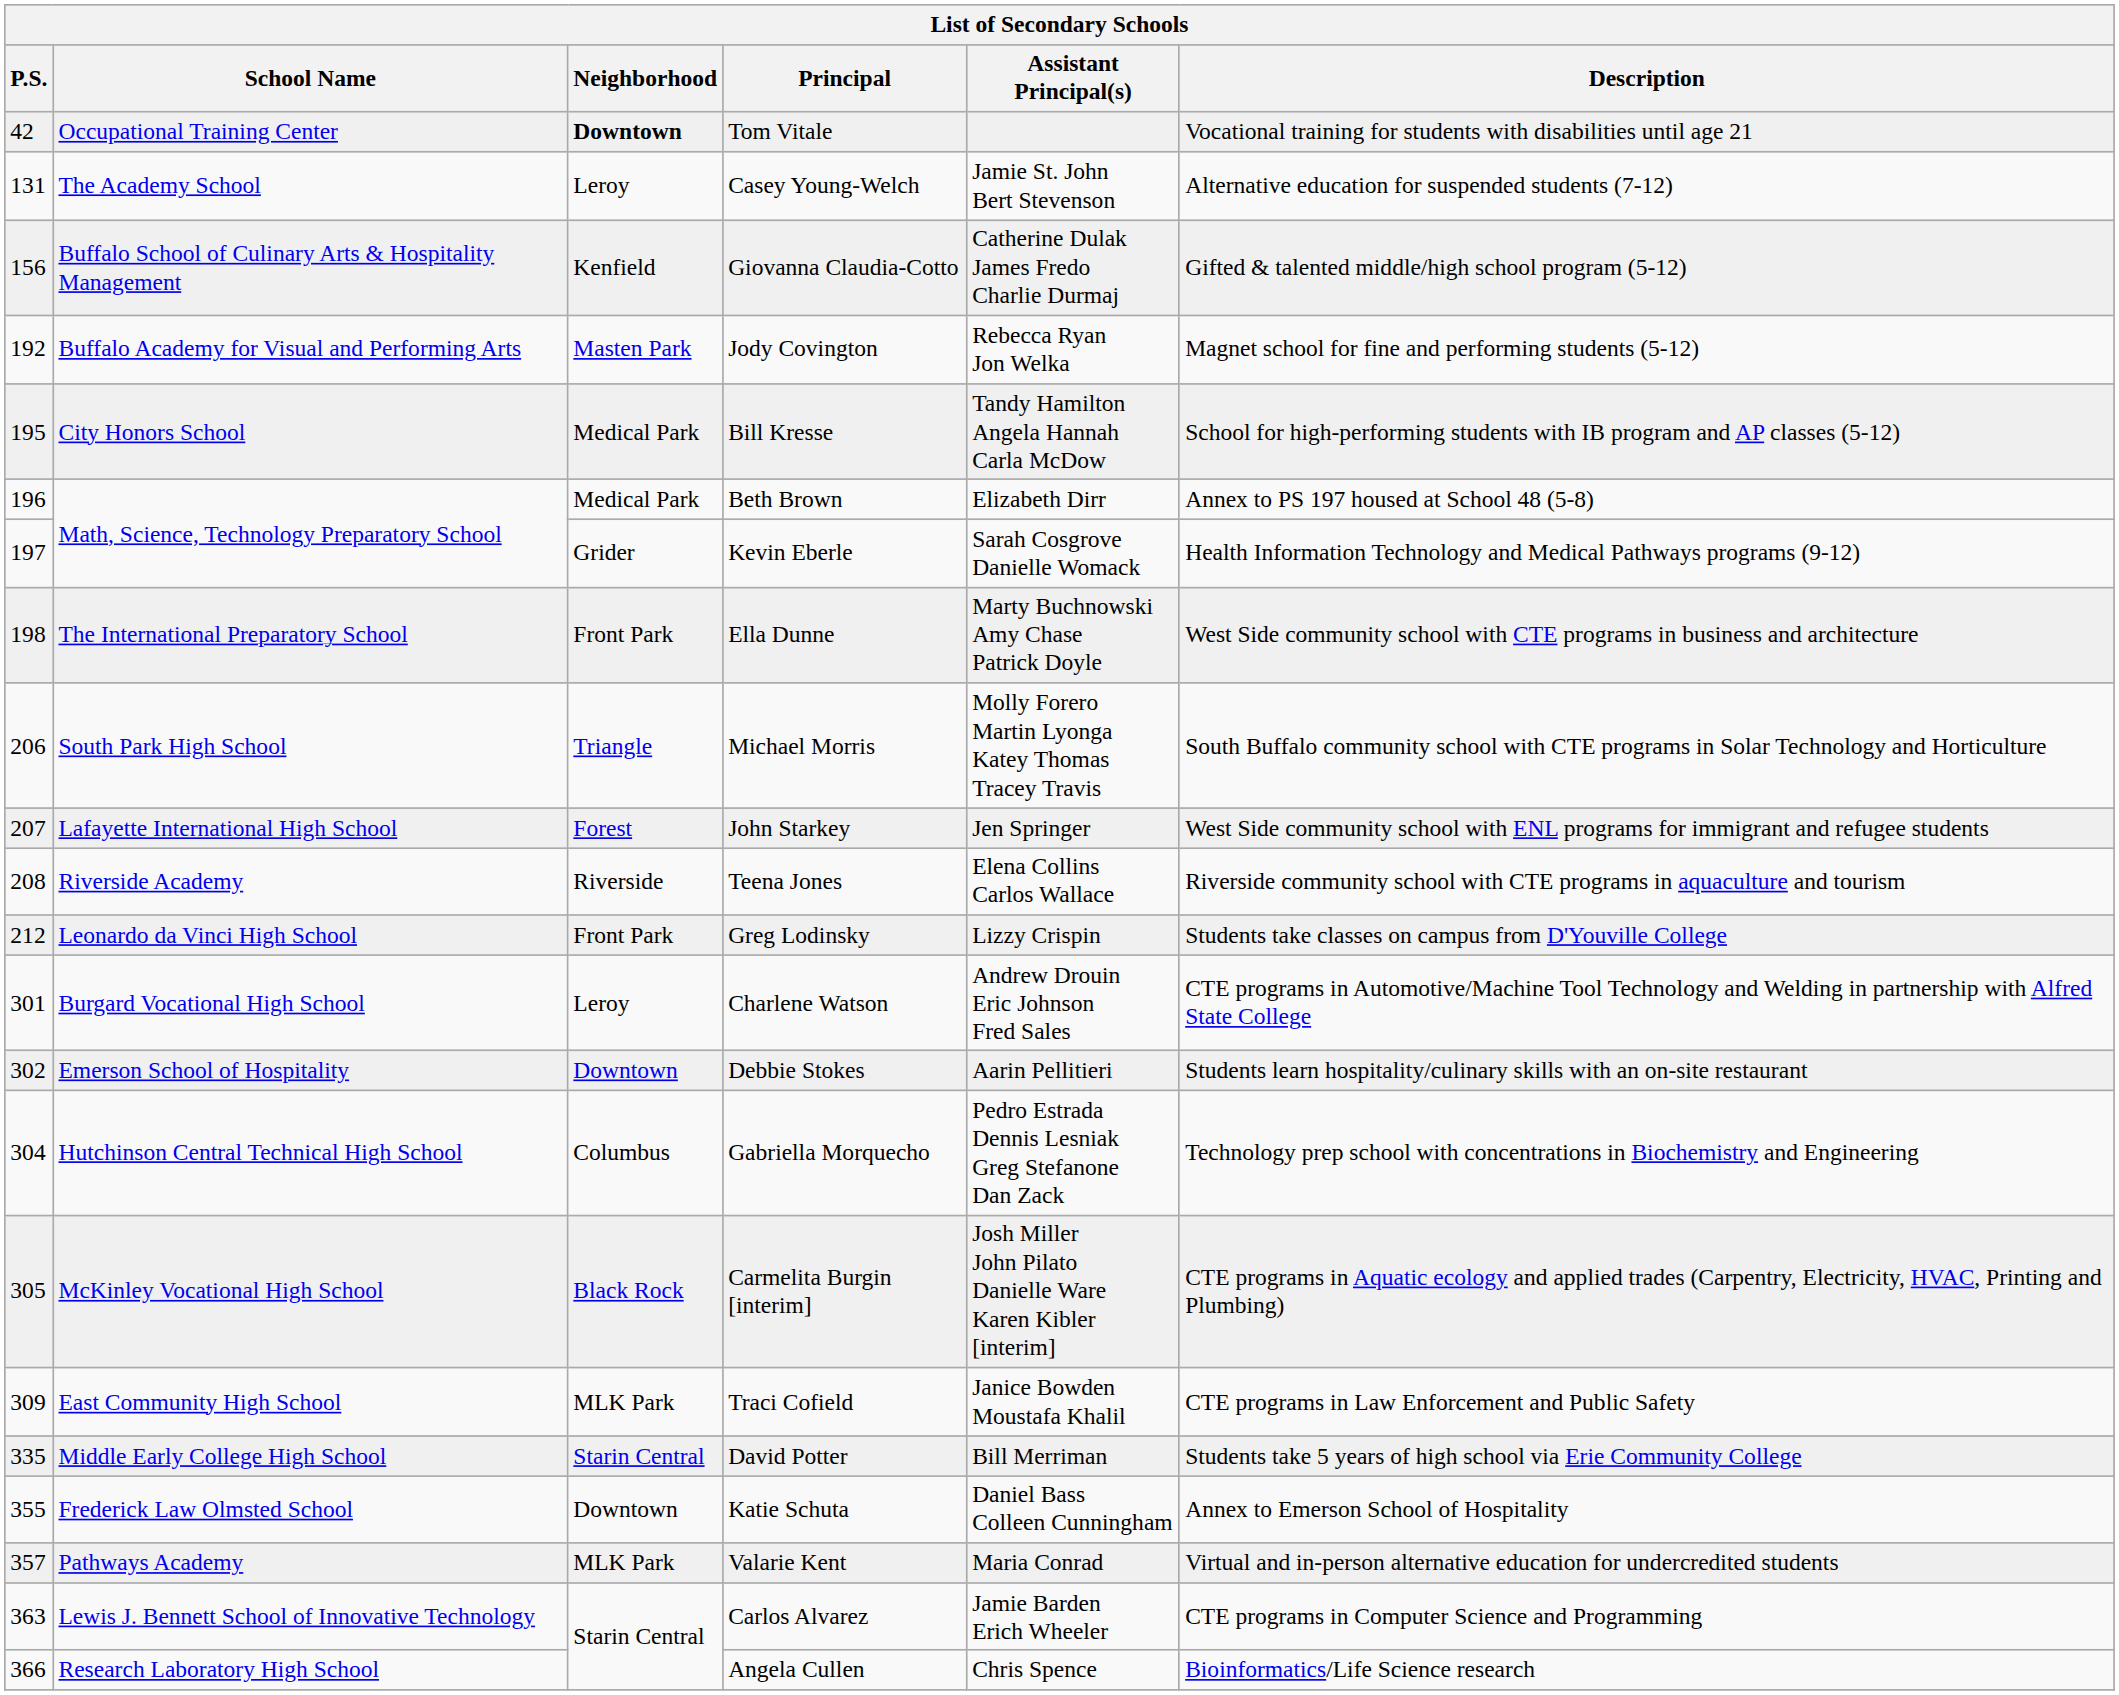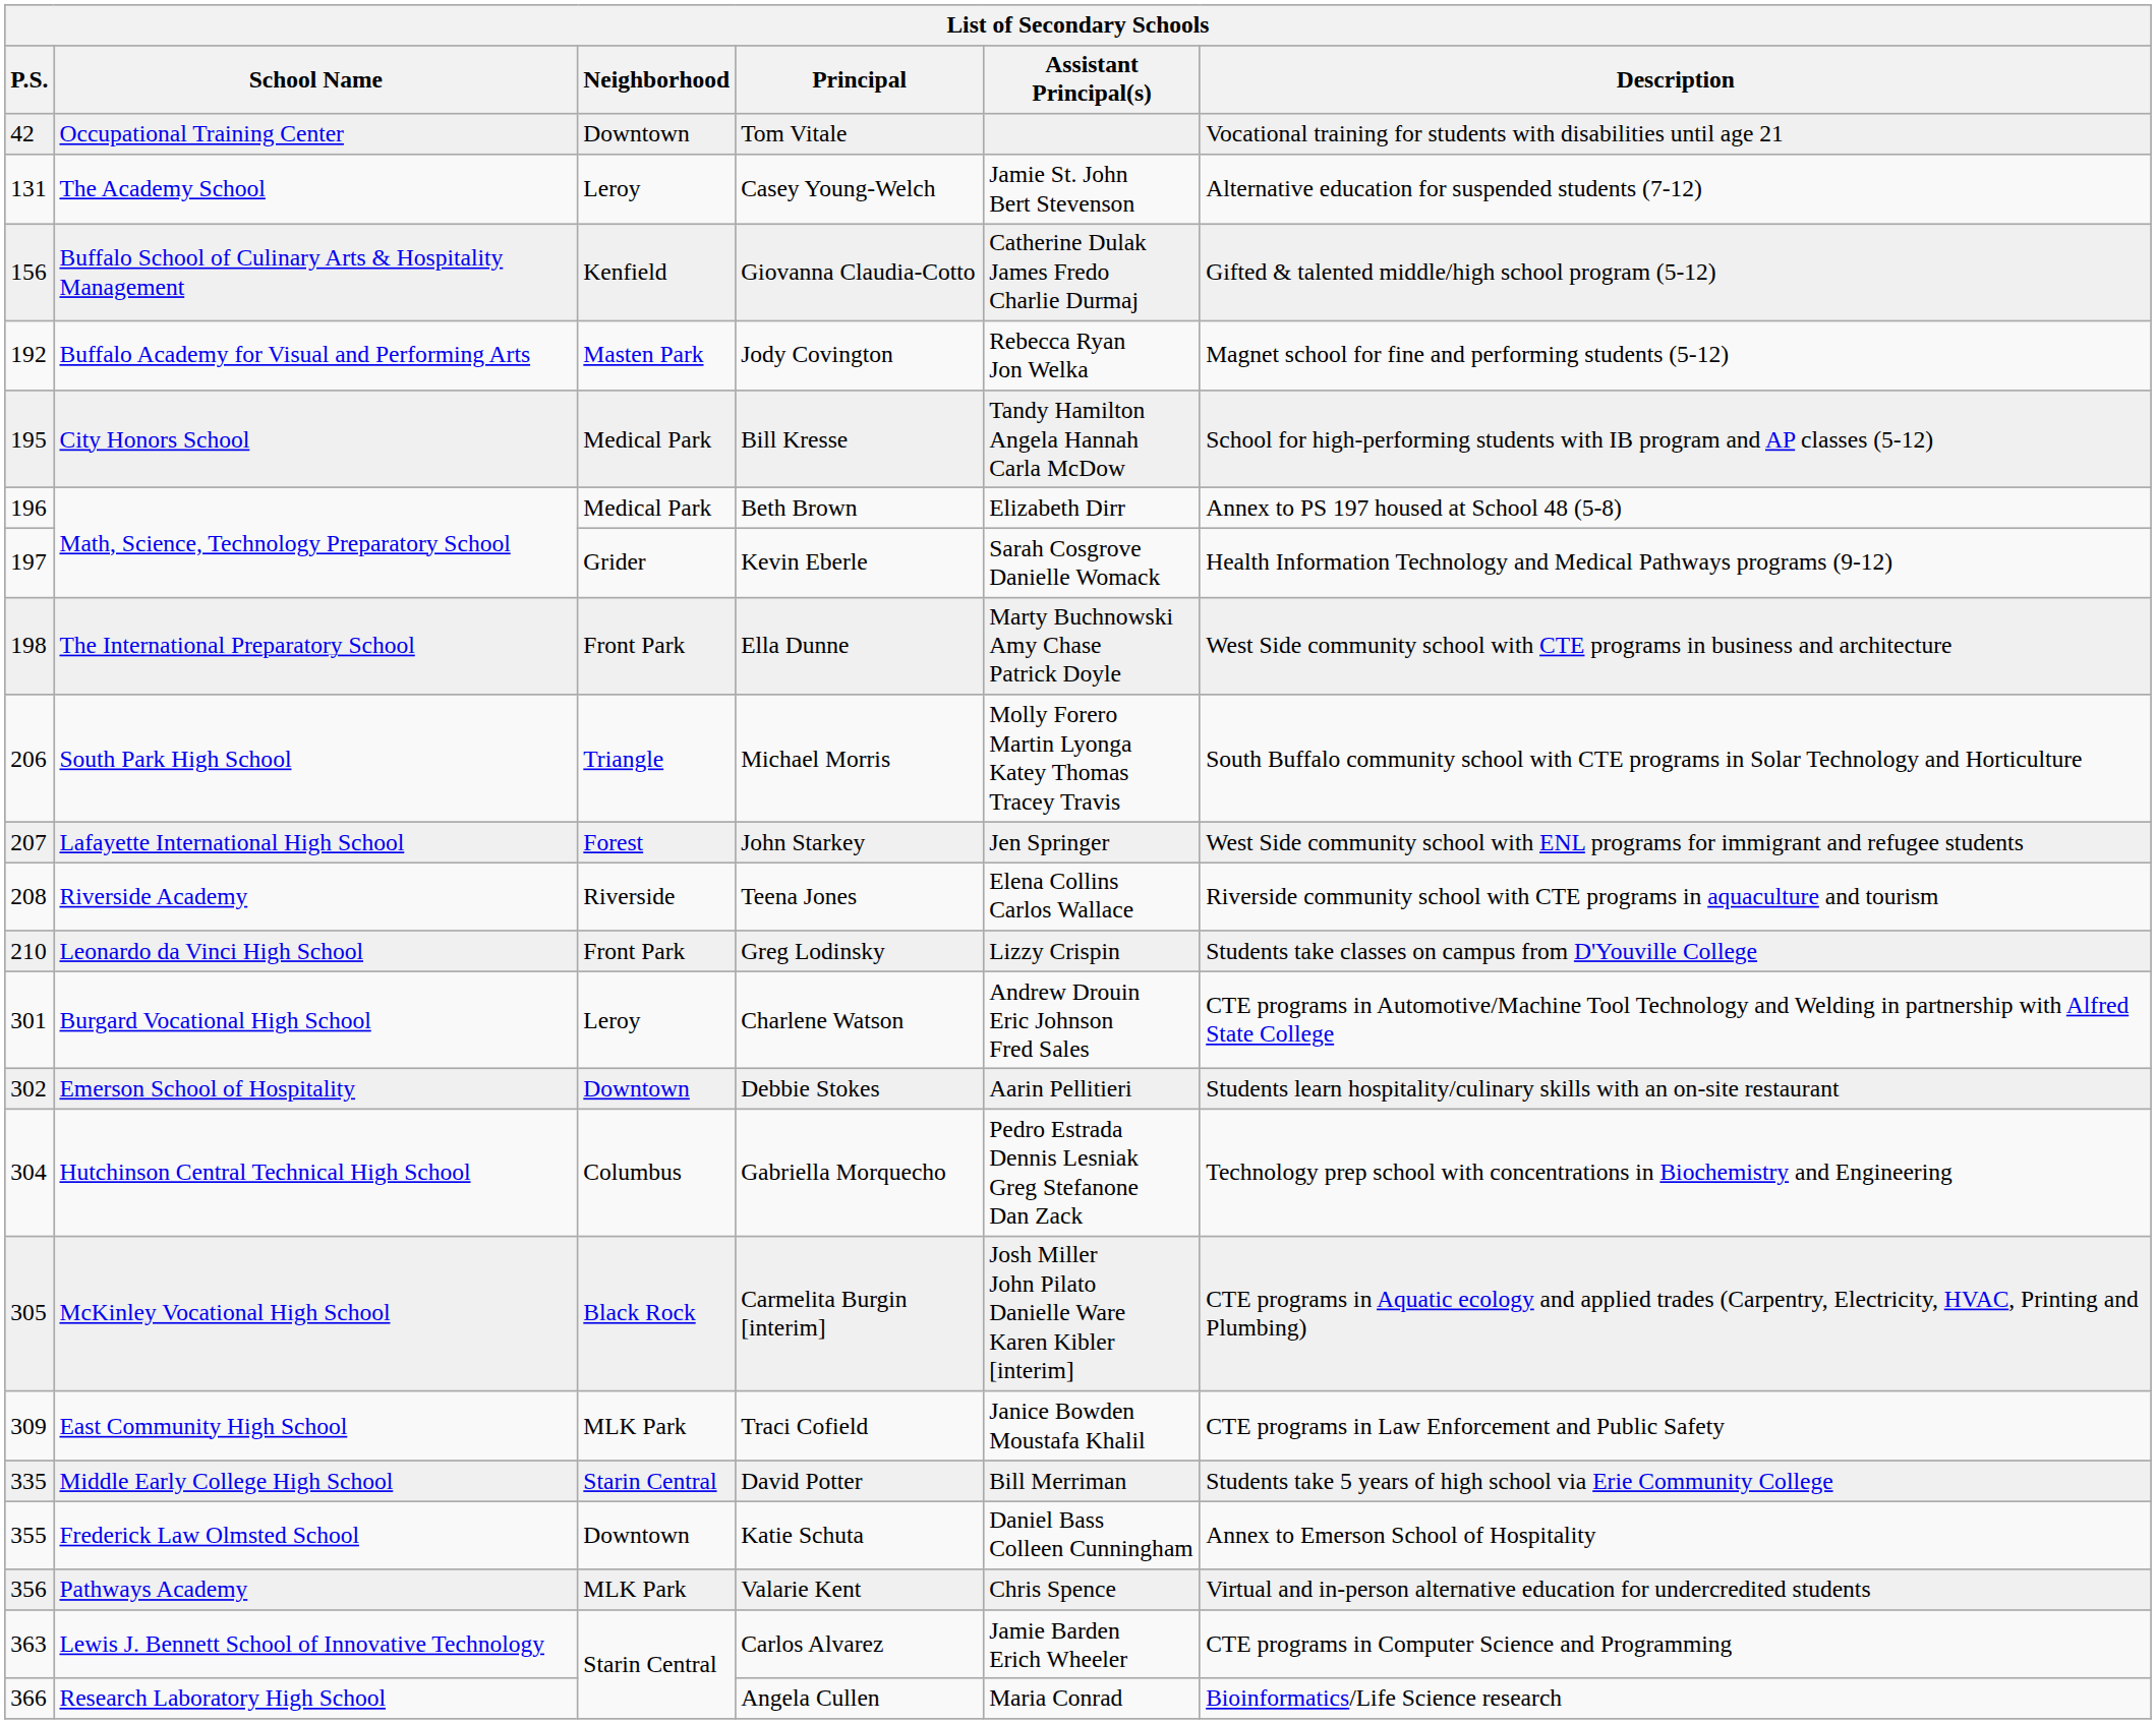Tom Vitale | Neighborhood: bold -> normal
Greg Lodinsky | P.S.: 212 -> 210
Valarie Kent | P.S.: 357 -> 356
Valarie Kent | Assistant Principal(s): Maria Conrad -> Chris Spence
Angela Cullen | Assistant Principal(s): Chris Spence -> Maria Conrad
